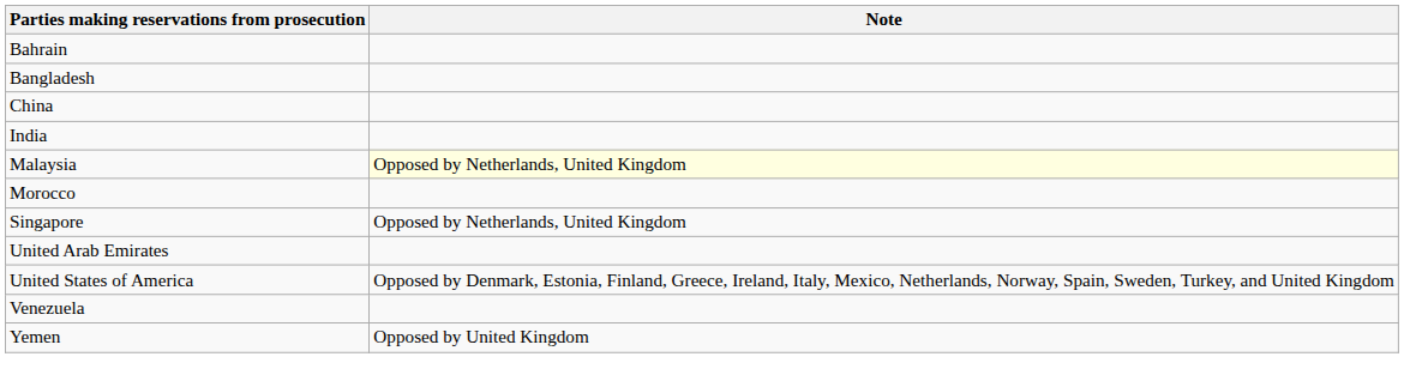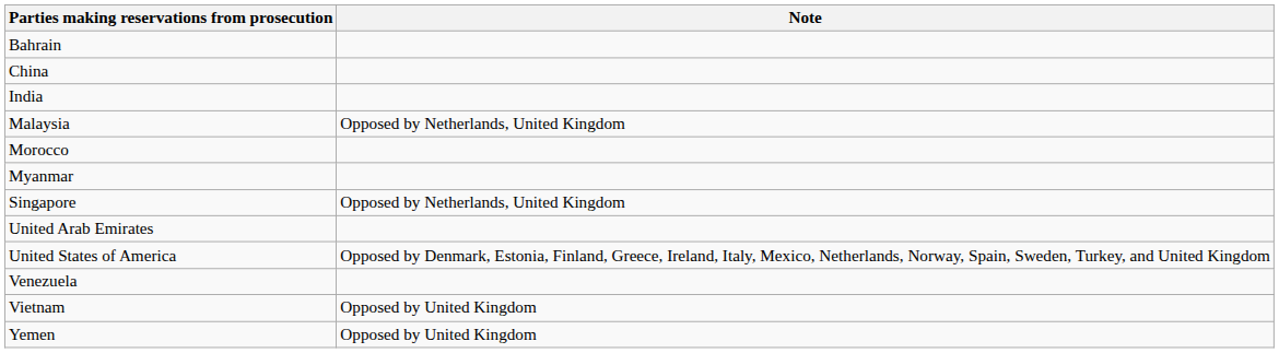- row: Bangladesh
Malaysia | Note: lightyellow background -> no background
+ row: Myanmar
+ row: Vietnam | Opposed by United Kingdom
